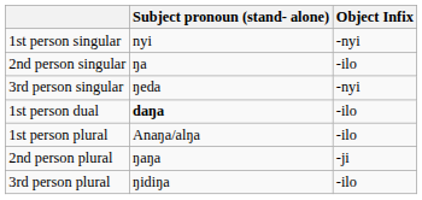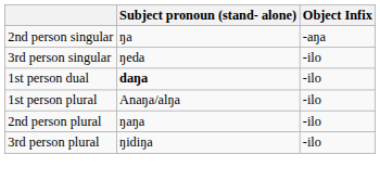- row: 1st person singular | nyi | -nyi
2nd person singular | Object Infix: -ilo -> -aŋa
3rd person singular | Object Infix: -nyi -> -ilo
2nd person plural | Object Infix: -ji -> -ilo
